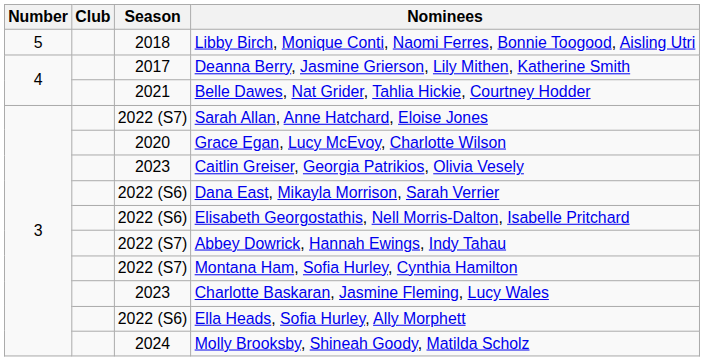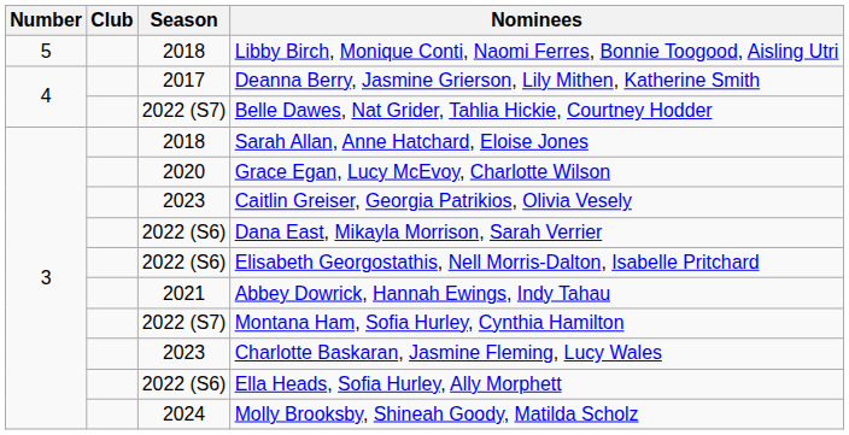Belle Dawes, Nat Grider, Tahlia Hickie, Courtney Hodder | Season: 2021 -> 2022 (S7)
Sarah Allan, Anne Hatchard, Eloise Jones | Season: 2022 (S7) -> 2018
Abbey Dowrick, Hannah Ewings, Indy Tahau | Season: 2022 (S7) -> 2021
